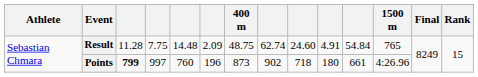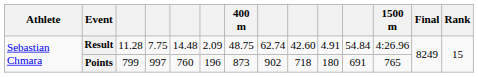Result | column 9: 24.60 -> 42.60
Result | 1500 m: 765 -> 4:26.96
Points | column 3: bold -> normal
Points | column 11: 661 -> 691
Points | 1500 m: 4:26.96 -> 765
